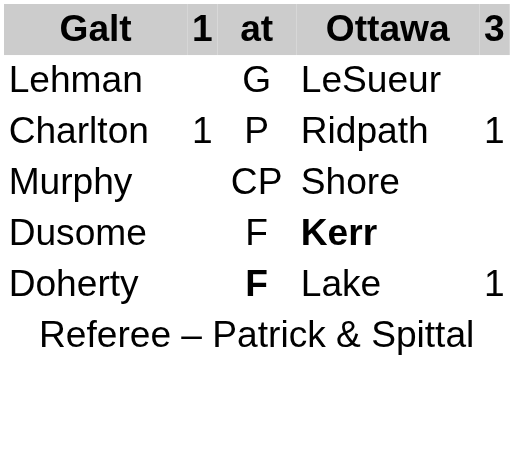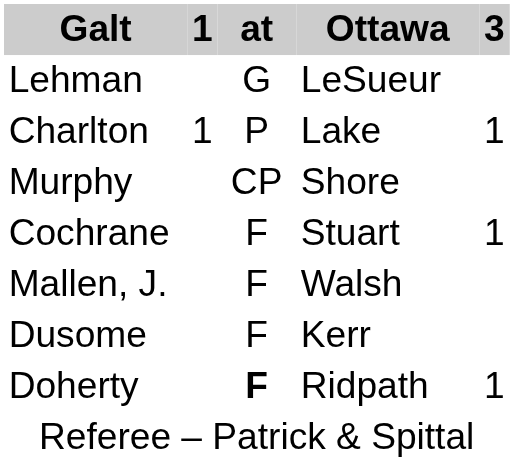Charlton | Ottawa: Ridpath -> Lake
+ row: Cochrane | F | Stuart | 1
+ row: Mallen, J. | F | Walsh
Dusome | Ottawa: bold -> normal
Doherty | Ottawa: Lake -> Ridpath
